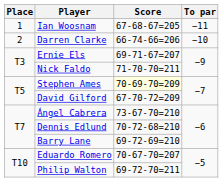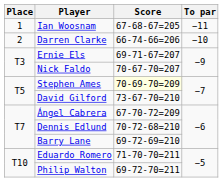Nick Faldo | Score: 71-70-70=211 -> 70-67-70=207
David Gilford | Score: 67-70-72=209 -> 73-67-70=210
Ángel Cabrera | Score: 73-67-70=210 -> 67-70-72=209
Eduardo Romero | Score: 70-67-70=207 -> 71-70-70=211
